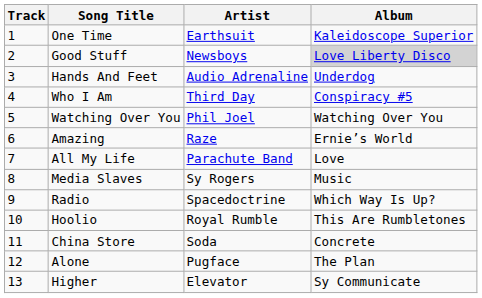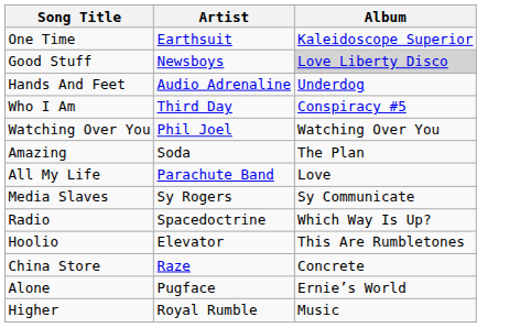- column: Track | 1 | 2 | 3 | 4 | 5 | 6 | 7 | 8 | 9 | 10 | 11 | 12 | 13
Amazing | Artist: Raze -> Soda
Amazing | Album: Ernie’s World -> The Plan
Media Slaves | Album: Music -> Sy Communicate
Hoolio | Artist: Royal Rumble -> Elevator
China Store | Artist: Soda -> Raze
Alone | Album: The Plan -> Ernie’s World
Higher | Artist: Elevator -> Royal Rumble
Higher | Album: Sy Communicate -> Music
